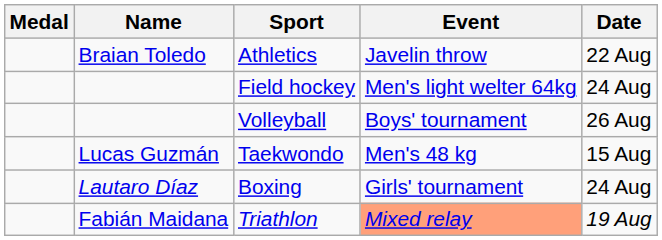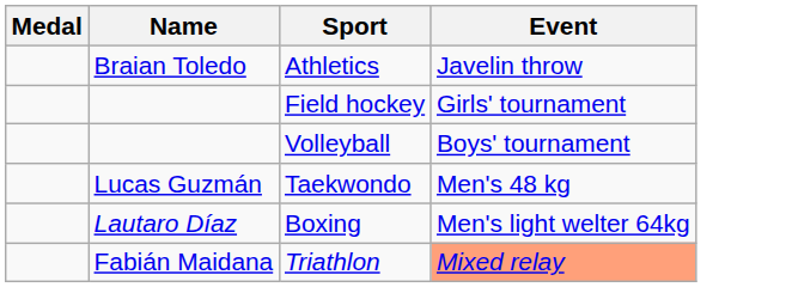- column: Date | 22 Aug | 24 Aug | 26 Aug | 15 Aug | 24 Aug | 19 Aug
Field hockey | Event: Men's light welter 64kg -> Girls' tournament
Boxing | Event: Girls' tournament -> Men's light welter 64kg
